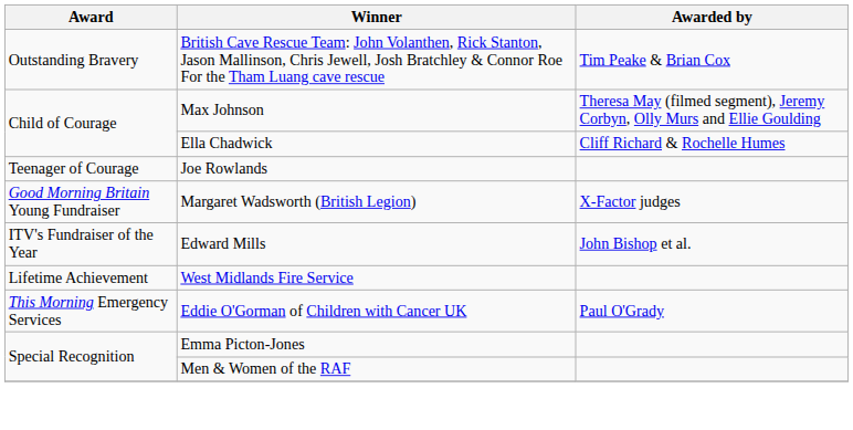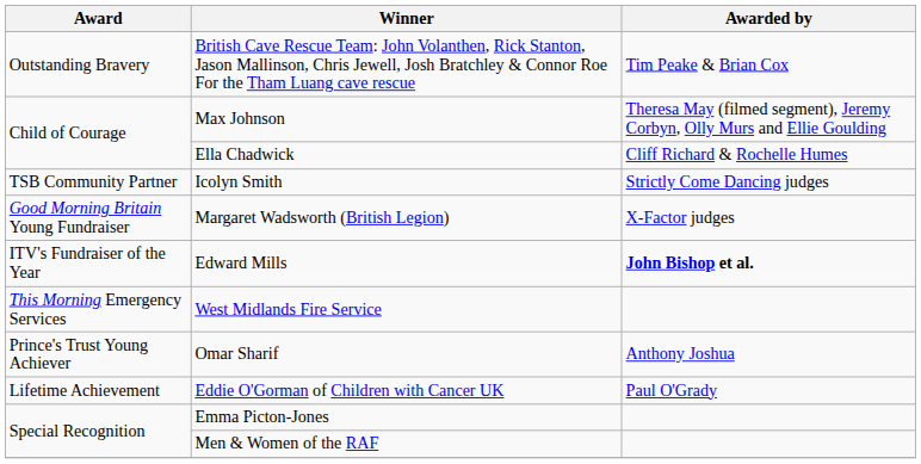- row: Teenager of Courage | Joe Rowlands
+ row: TSB Community Partner | Icolyn Smith | Strictly Come Dancing judges
Edward Mills | Awarded by: normal -> bold
West Midlands Fire Service | Award: Lifetime Achievement -> This Morning Emergency Services
+ row: Prince's Trust Young Achiever | Omar Sharif | Anthony Joshua
Eddie O'Gorman of Children with Cancer UK | Award: This Morning Emergency Services -> Lifetime Achievement
